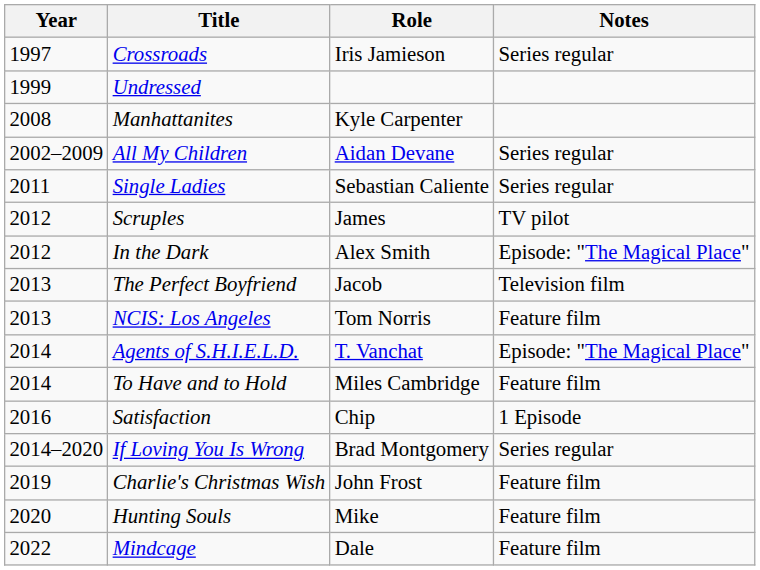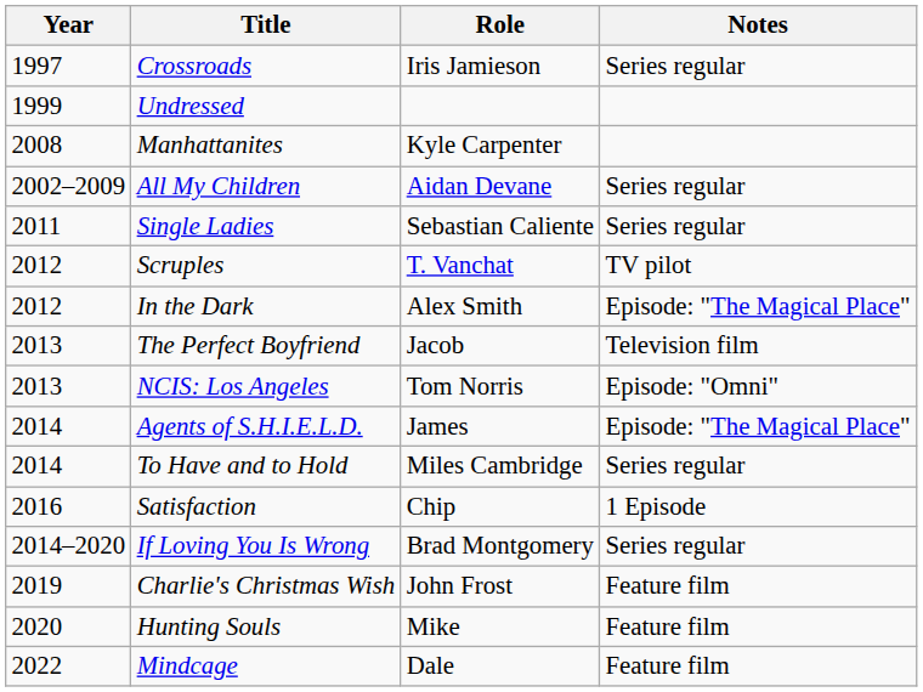Scruples | Role: James -> T. Vanchat
NCIS: Los Angeles | Notes: Feature film -> Episode: "Omni"
Agents of S.H.I.E.L.D. | Role: T. Vanchat -> James
To Have and to Hold | Notes: Feature film -> Series regular
